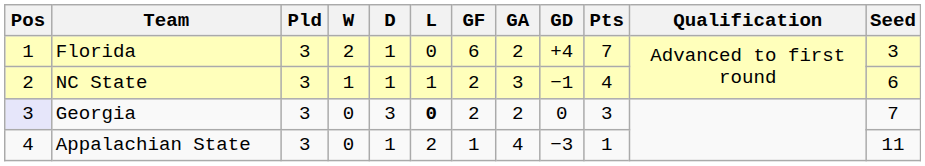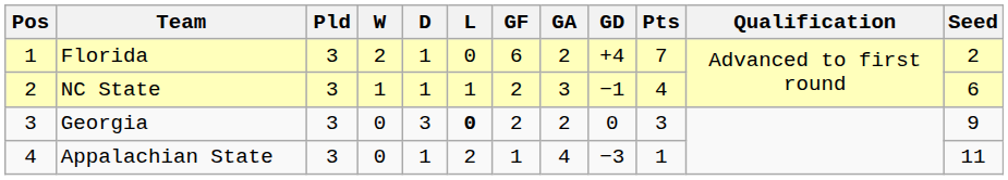Florida | Seed: 3 -> 2
Georgia | Pos: lavender background -> no background
Georgia | Seed: 7 -> 9
